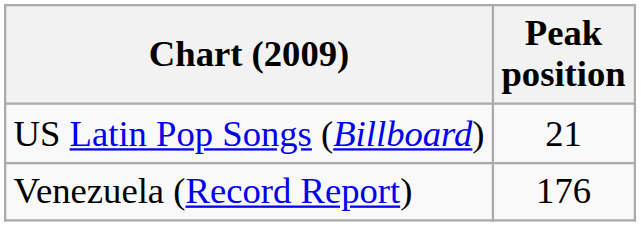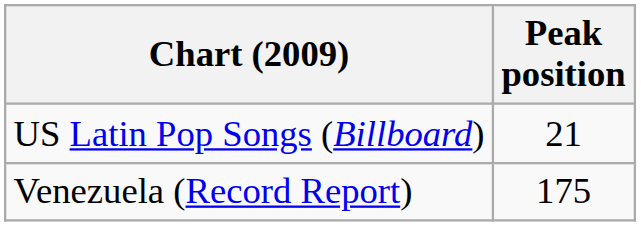Venezuela (Record Report) | Peak position: 176 -> 175
